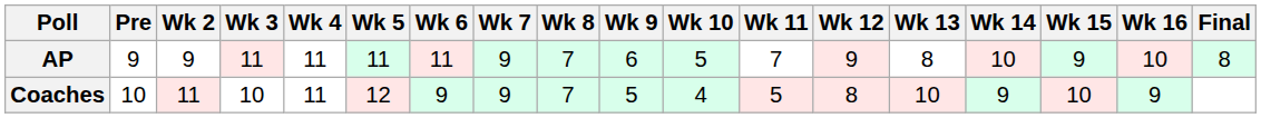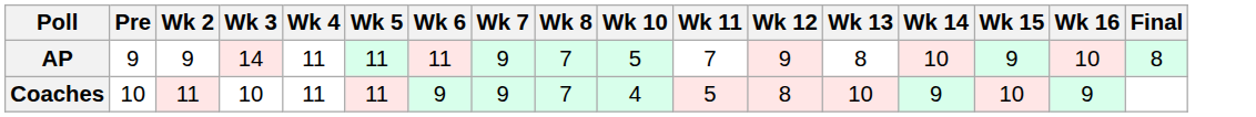- column: Wk 9 | 6 | 5
AP | Wk 3: 11 -> 14
Coaches | Wk 5: 12 -> 11
